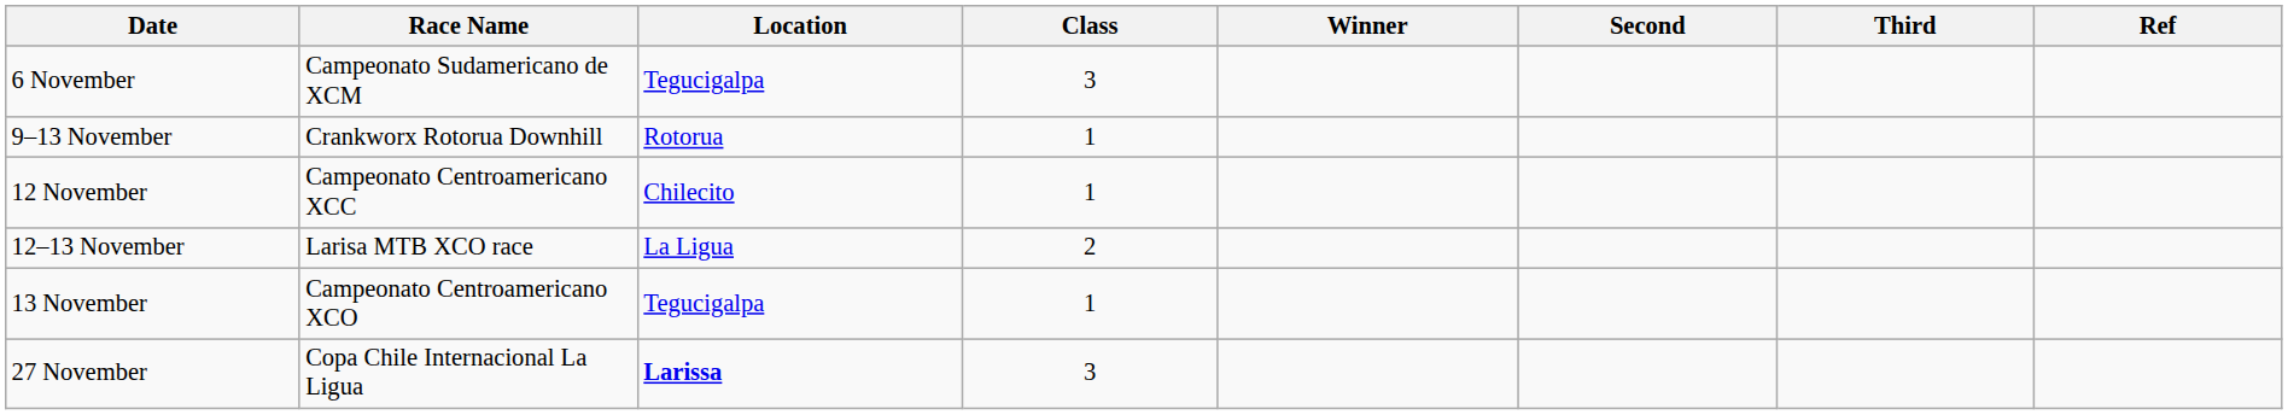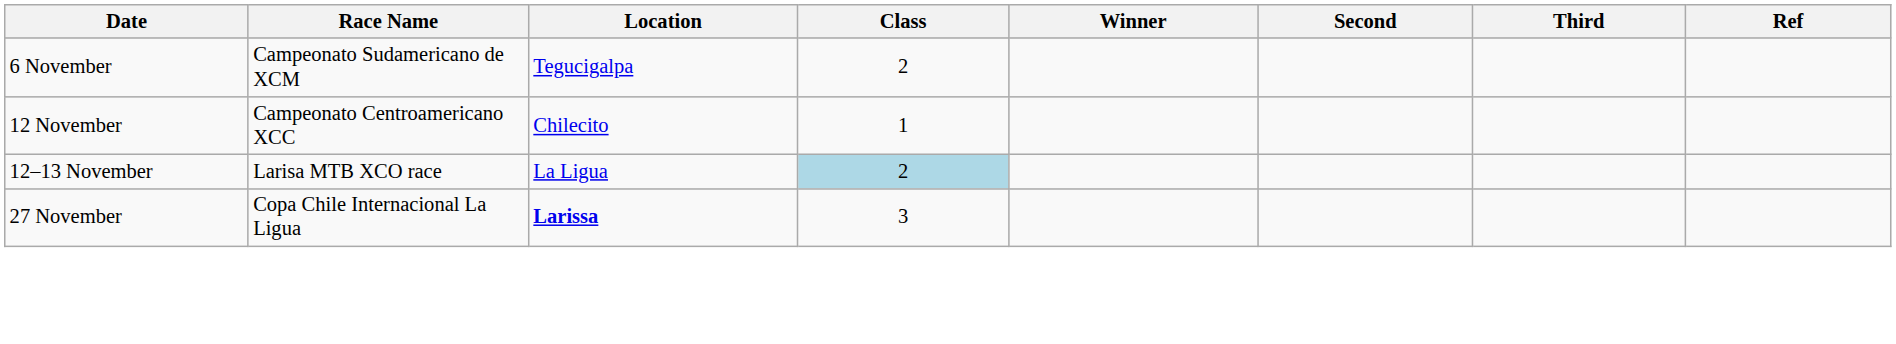6 November | Class: 3 -> 2
- row: 9–13 November | Crankworx Rotorua Downhill | Rotorua | 1
12–13 November | Class: no background -> lightblue background
- row: 13 November | Campeonato Centroamericano XCO | Tegucigalpa | 1
